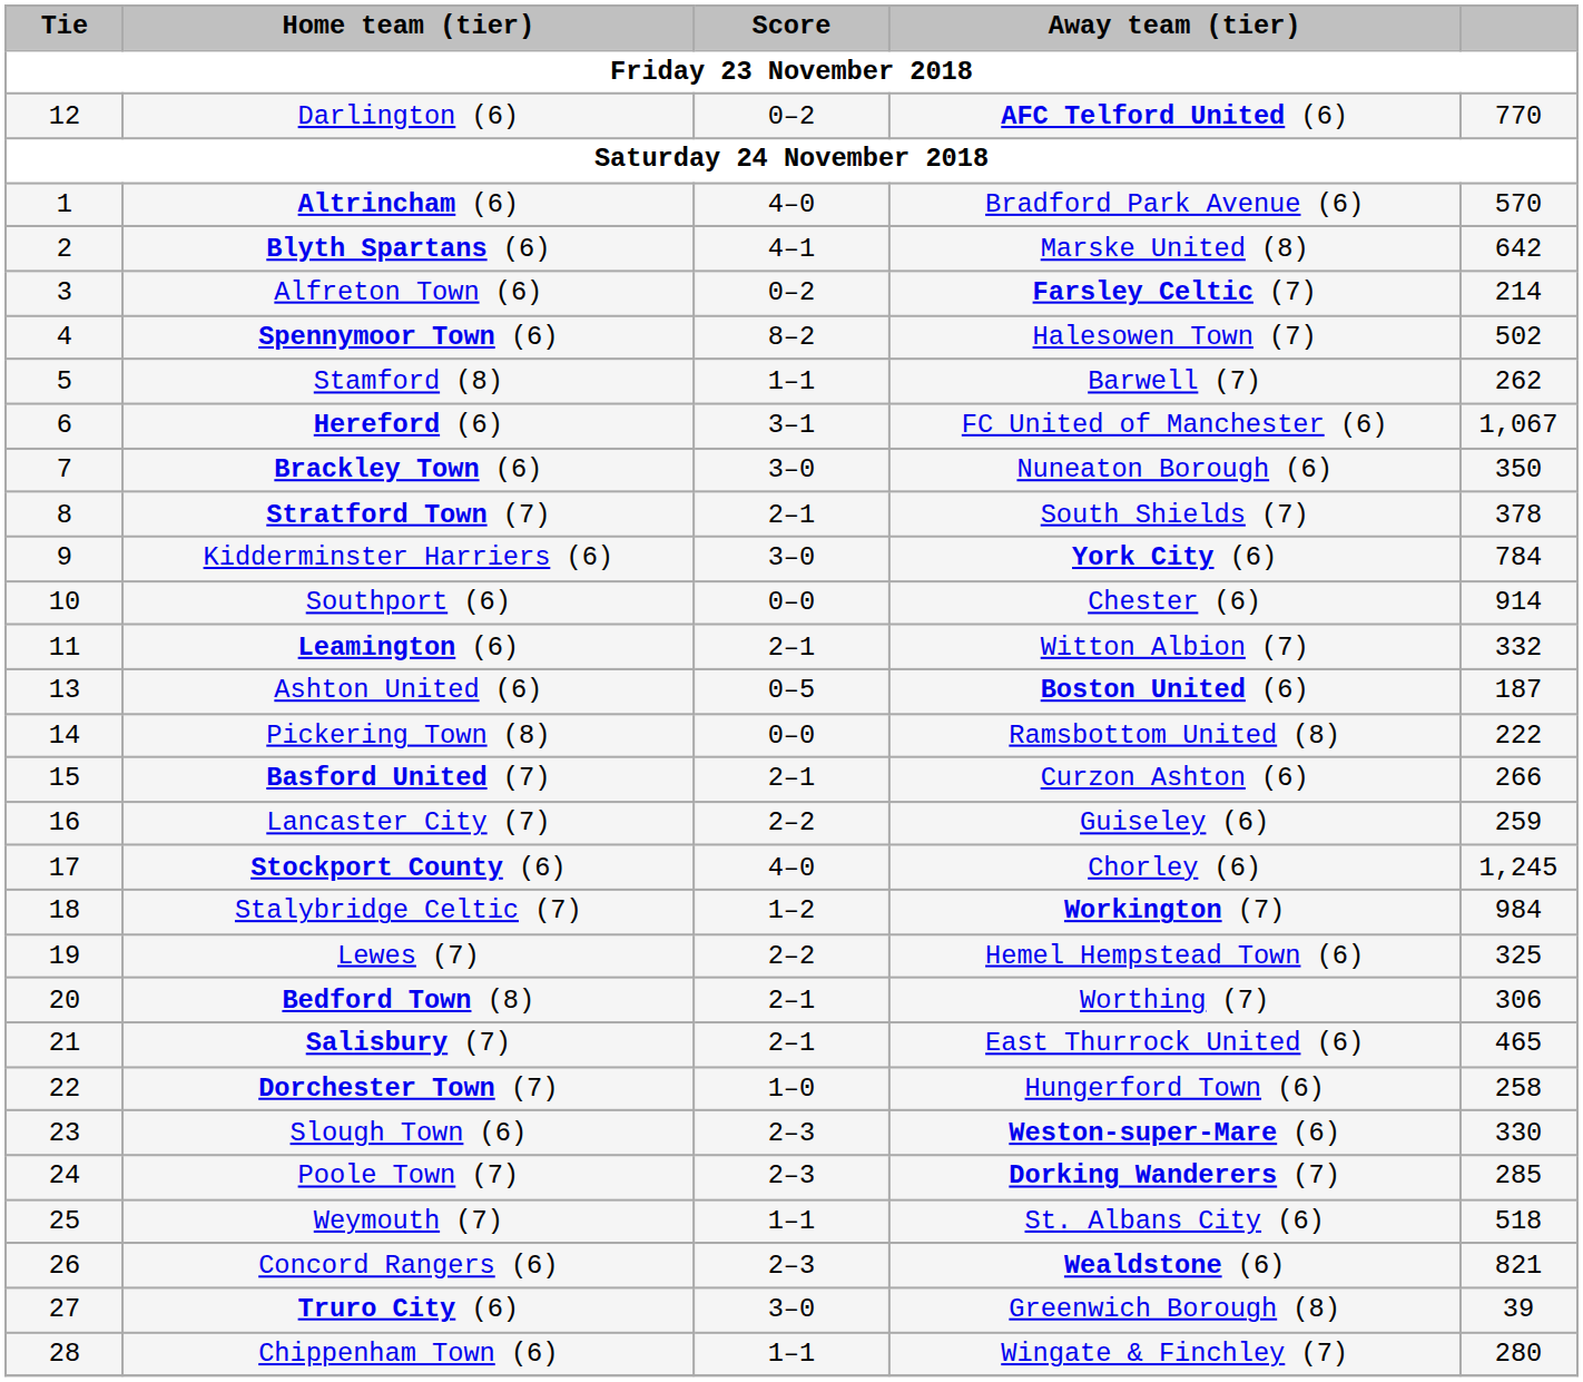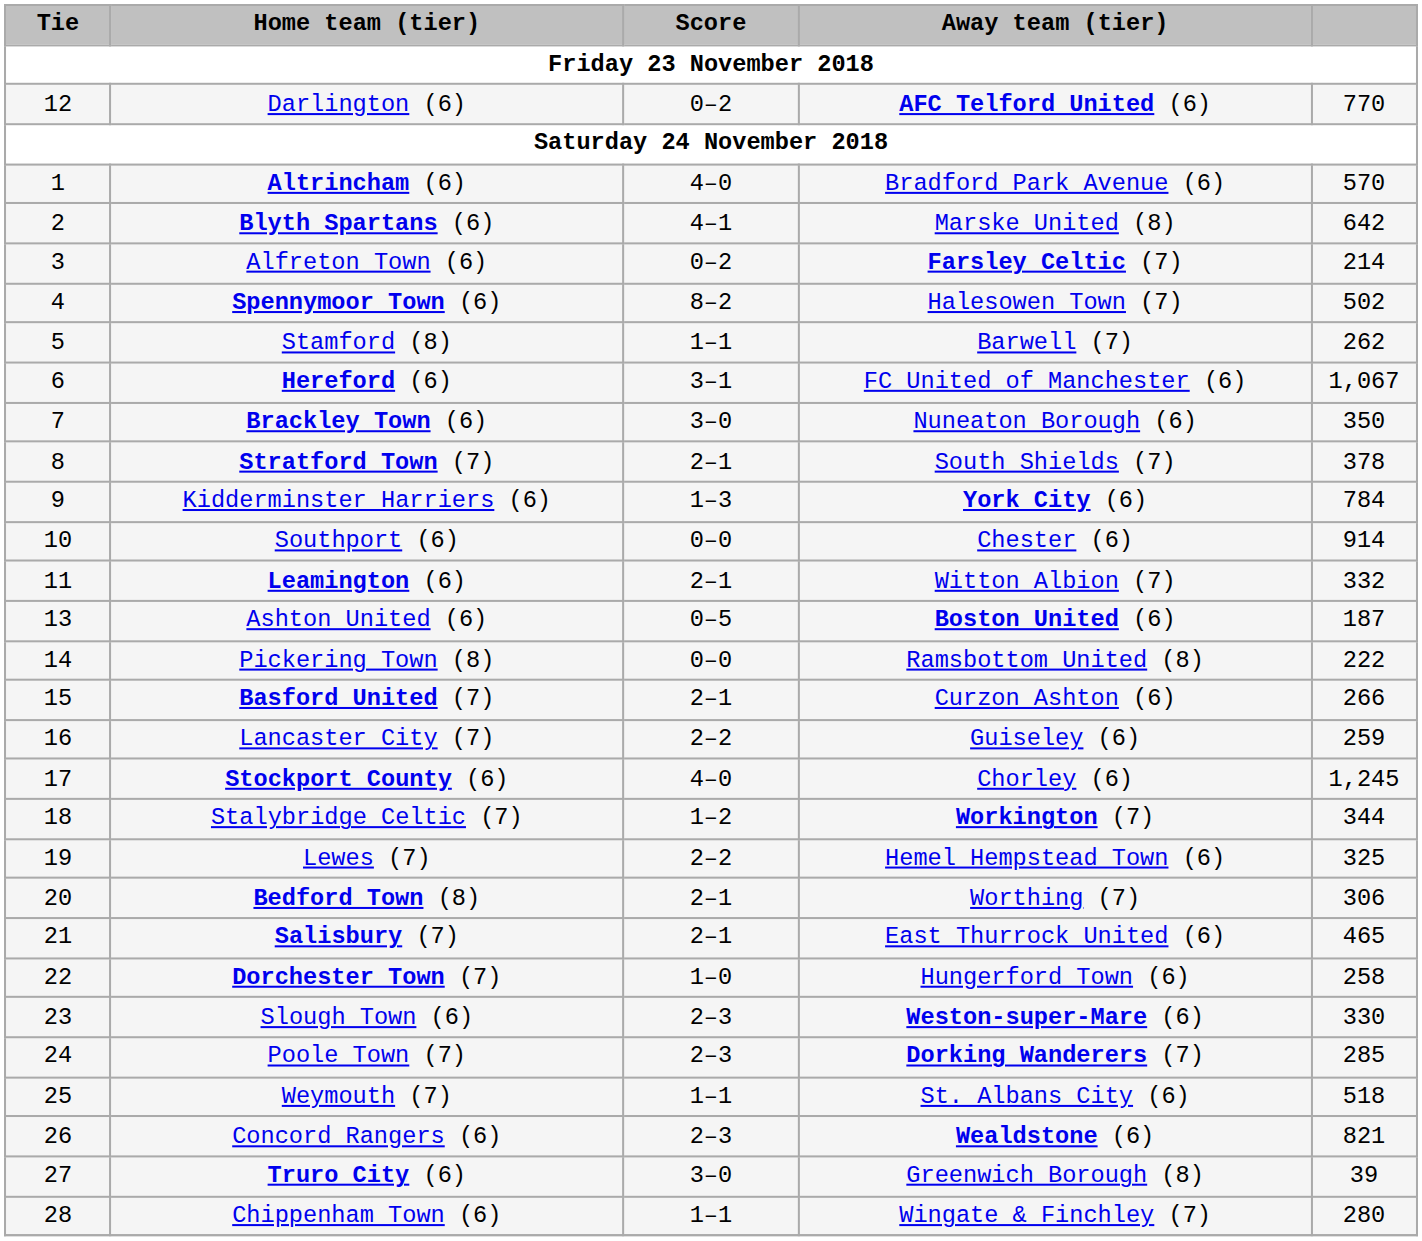Kidderminster Harriers (6) | Score: 3–0 -> 1–3
Stalybridge Celtic (7) | column 5: 984 -> 344
